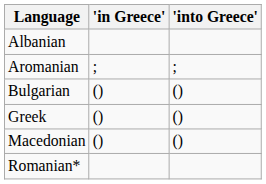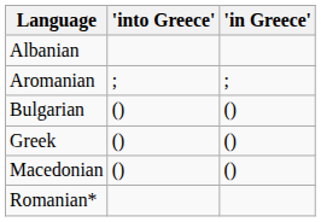columns swapped: 'in Greece' <-> 'into Greece'
